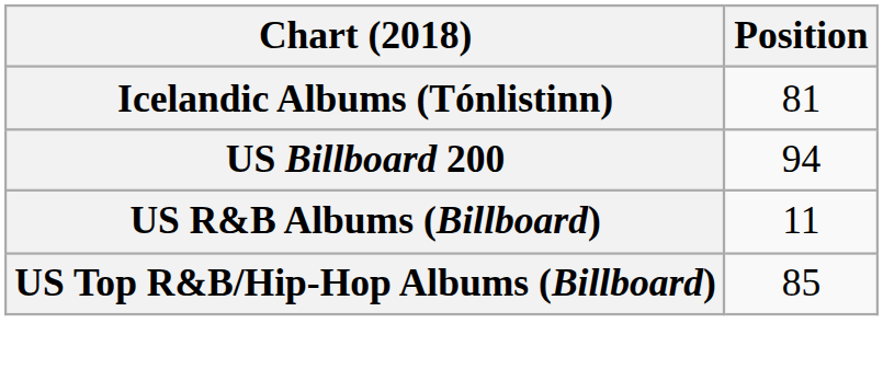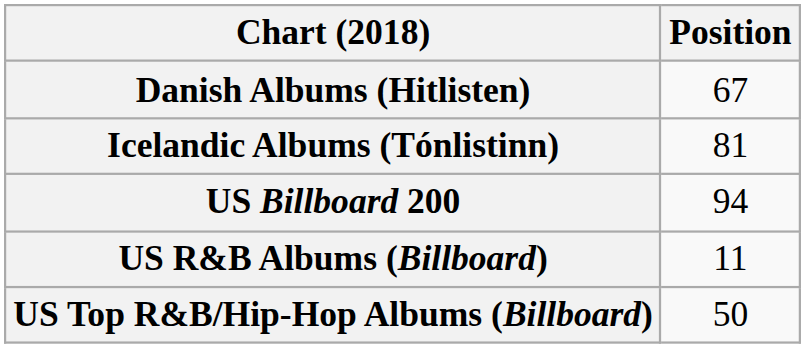+ row: Danish Albums (Hitlisten) | 67
US Top R&B/Hip-Hop Albums (Billboard) | Position: 85 -> 50
